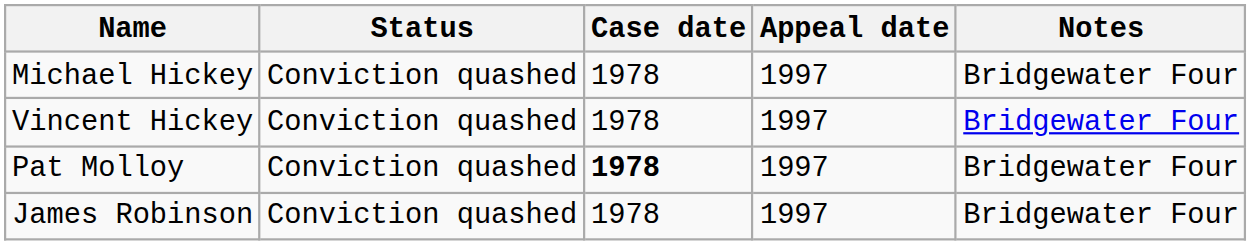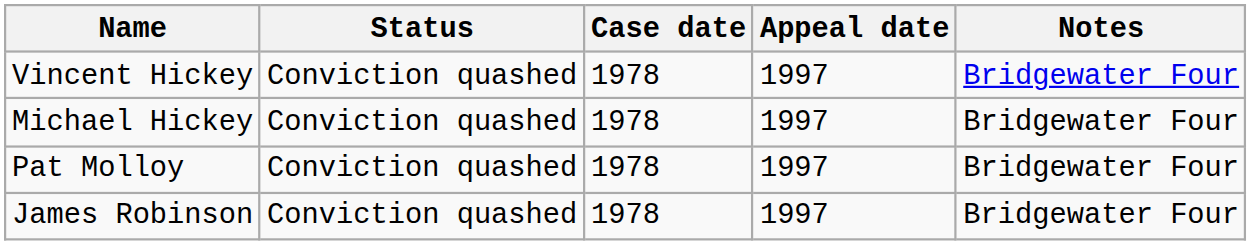rows swapped: Vincent Hickey <-> Michael Hickey
Pat Molloy | Case date: bold -> normal
